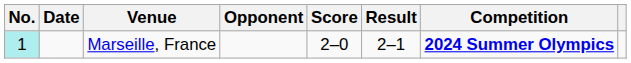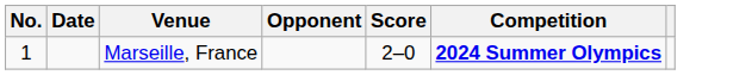- column: Result | 2–1
Marseille, France | No.: paleturquoise background -> no background
